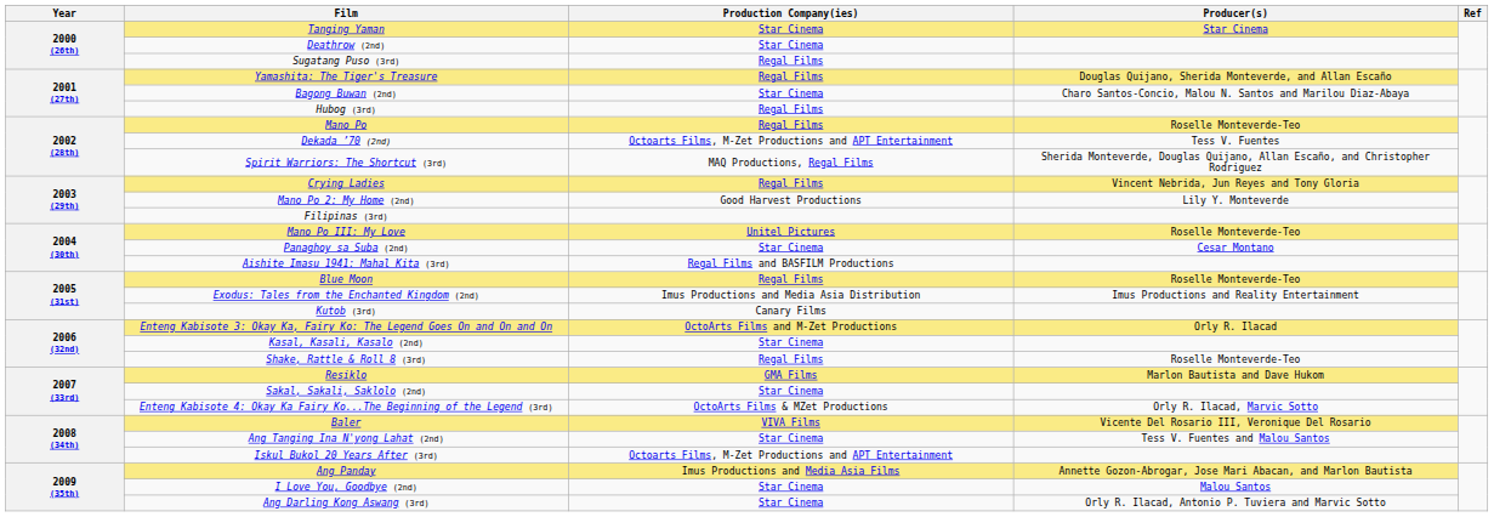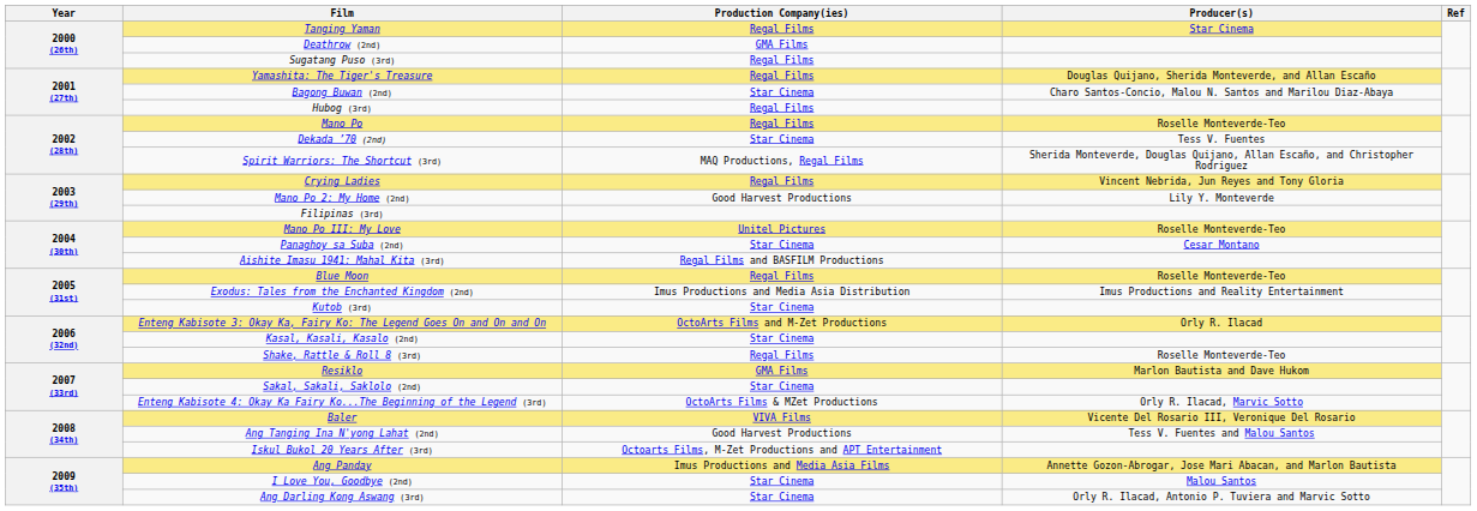Tanging Yaman | Production Company(ies): Star Cinema -> Regal Films
Deathrow (2nd) | Production Company(ies): Star Cinema -> GMA Films
Dekada ’70 (2nd) | Production Company(ies): Octoarts Films, M-Zet Productions and APT Entertainment -> Star Cinema
Kutob (3rd) | Production Company(ies): Canary Films -> Star Cinema
Ang Tanging Ina N'yong Lahat (2nd) | Production Company(ies): Star Cinema -> Good Harvest Productions
